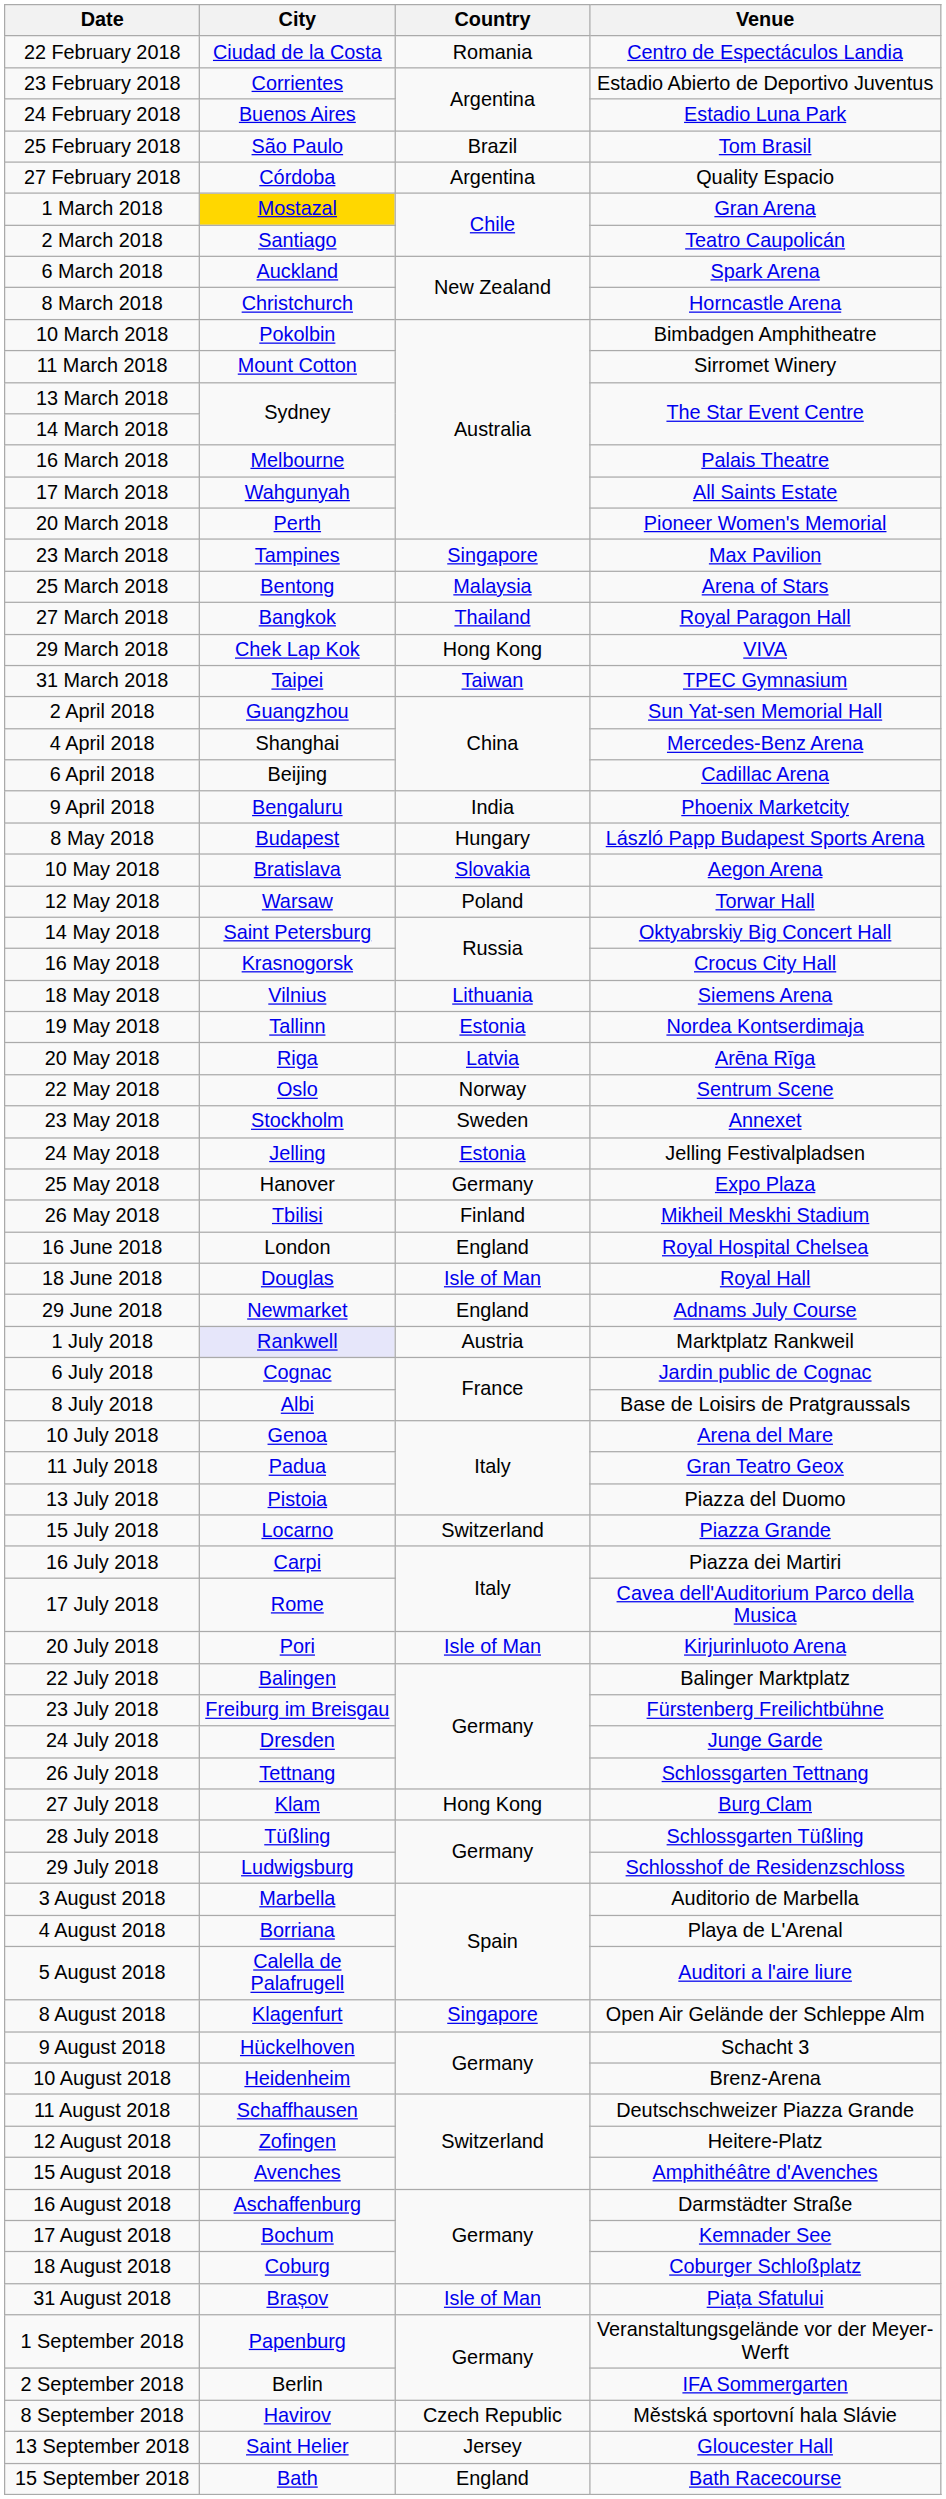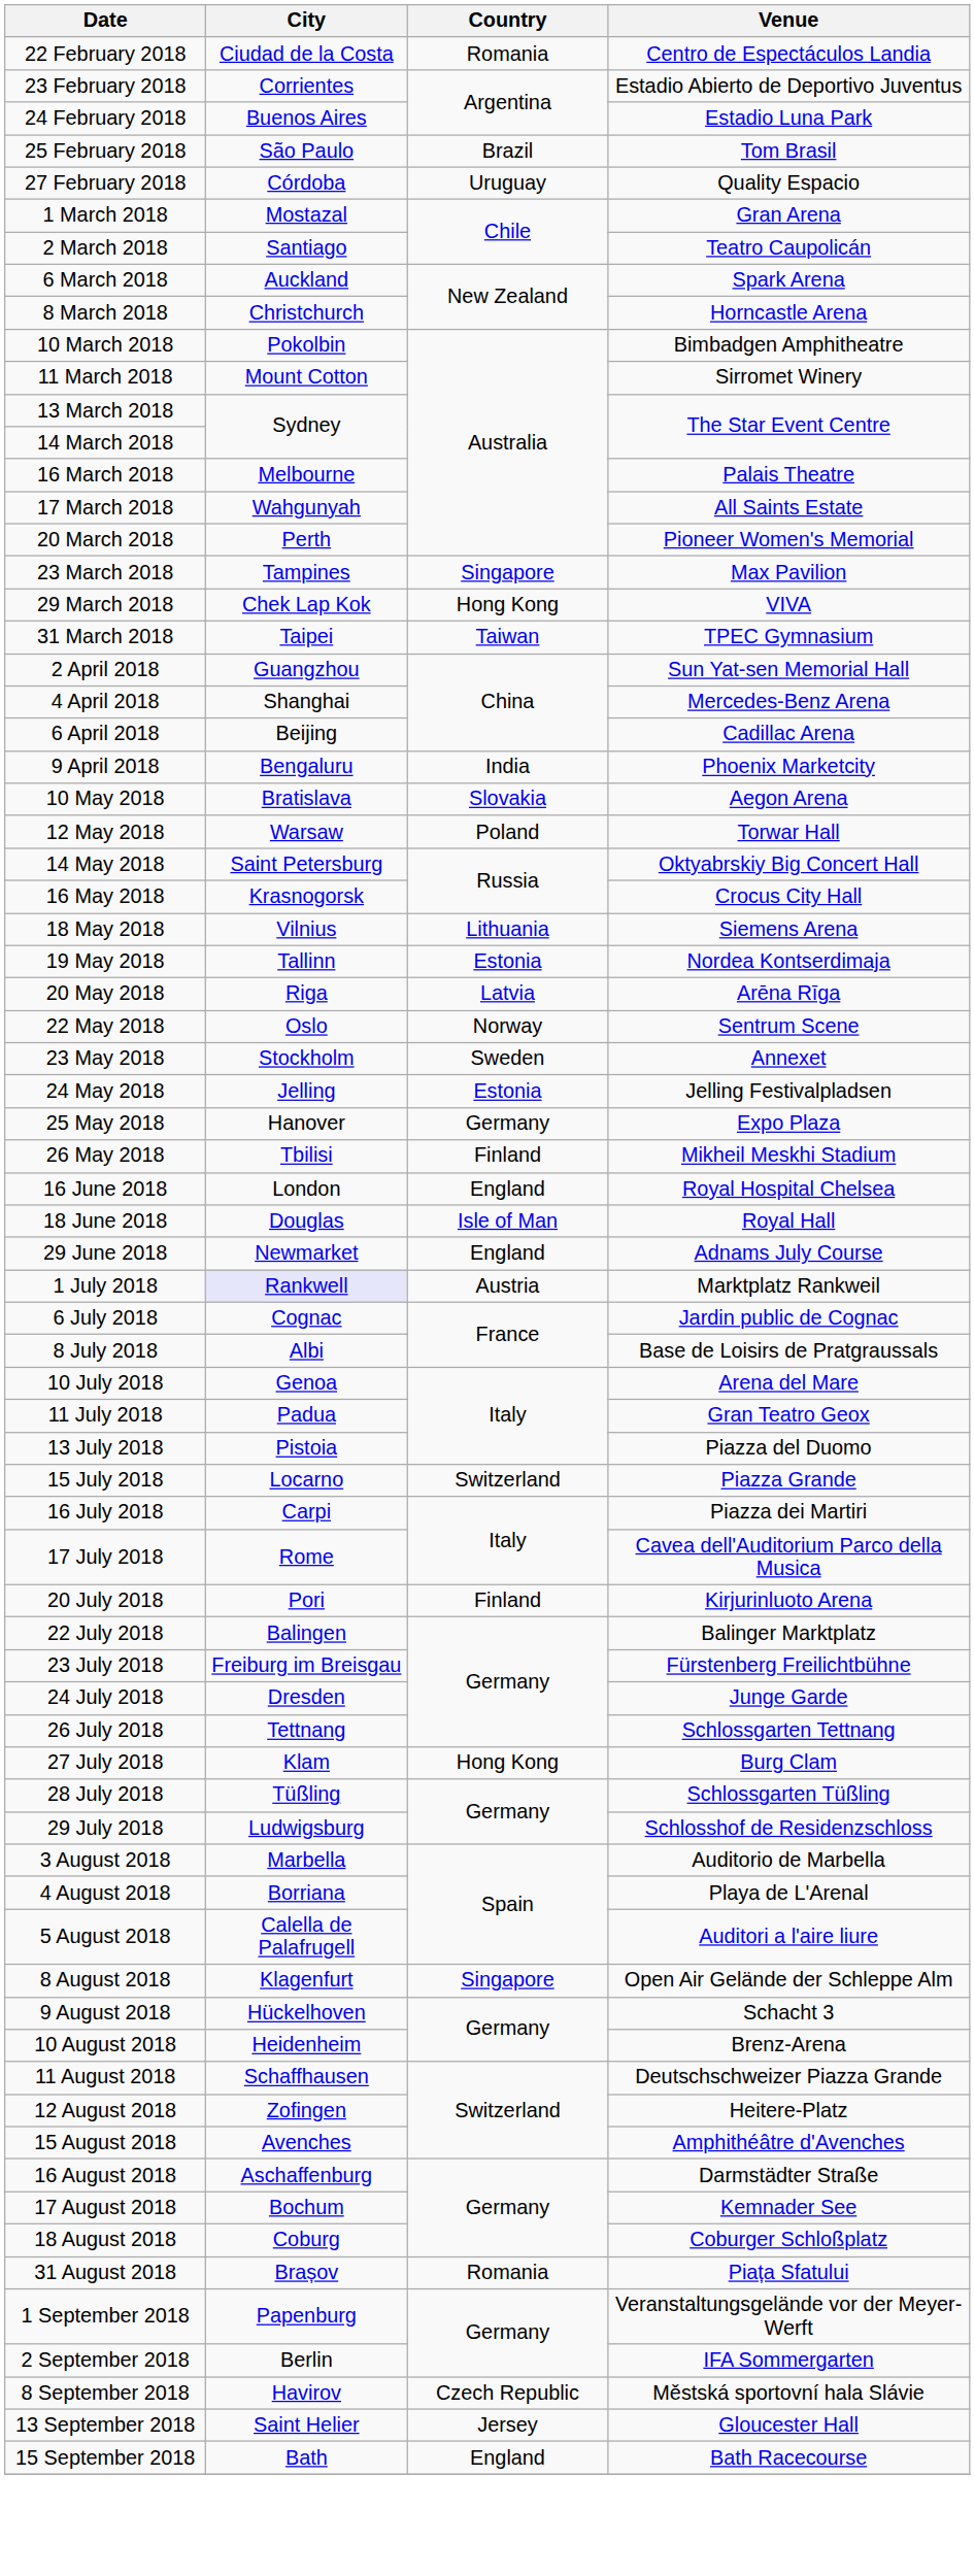27 February 2018 | Country: Argentina -> Uruguay
1 March 2018 | City: gold background -> no background
- row: 25 March 2018 | Bentong | Malaysia | Arena of Stars
- row: 27 March 2018 | Bangkok | Thailand | Royal Paragon Hall
- row: 8 May 2018 | Budapest | Hungary | László Papp Budapest Sports Arena
20 July 2018 | Country: Isle of Man -> Finland
31 August 2018 | Country: Isle of Man -> Romania
